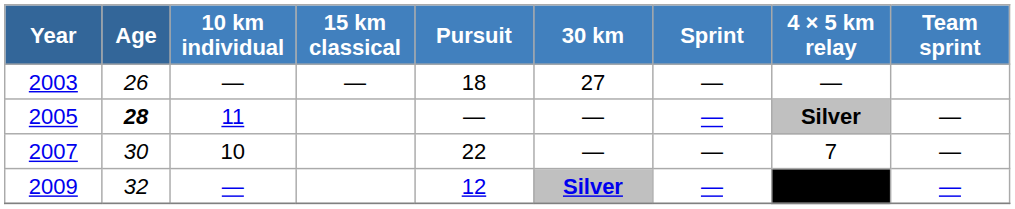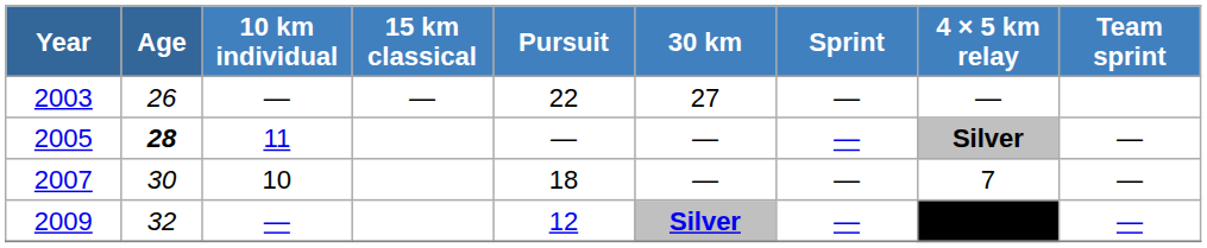2003 | Pursuit: 18 -> 22
2007 | Pursuit: 22 -> 18
